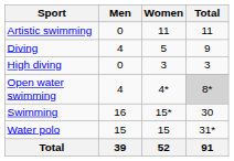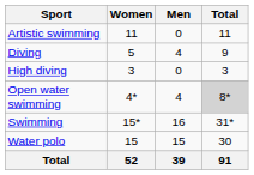columns swapped: Men <-> Women
Swimming | Total: 30 -> 31*
Water polo | Total: 31* -> 30
